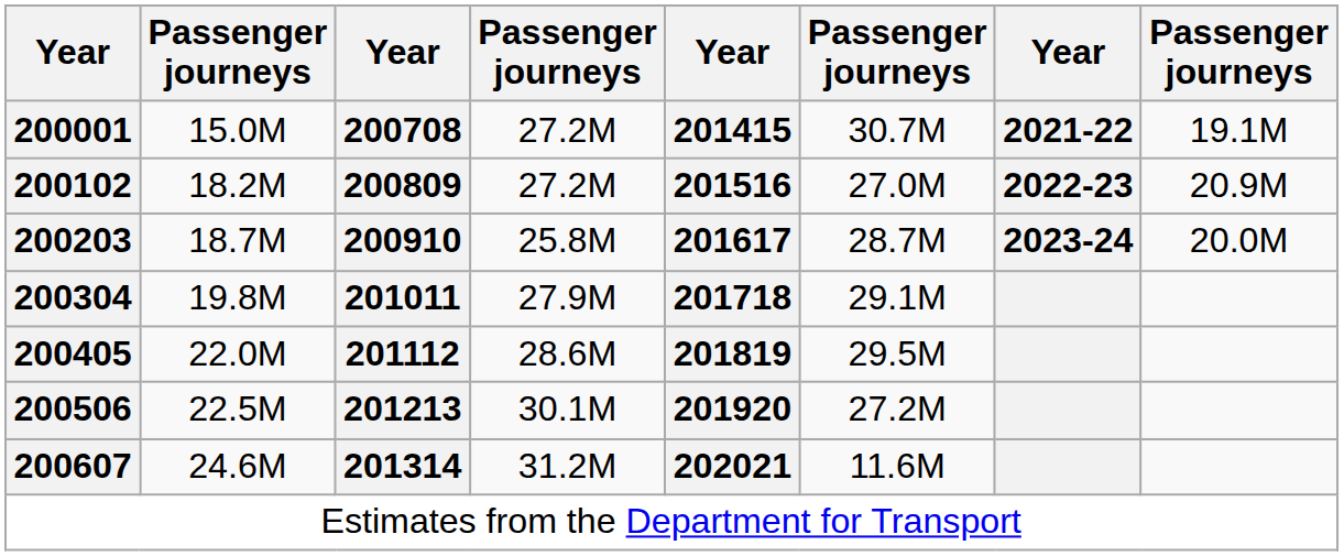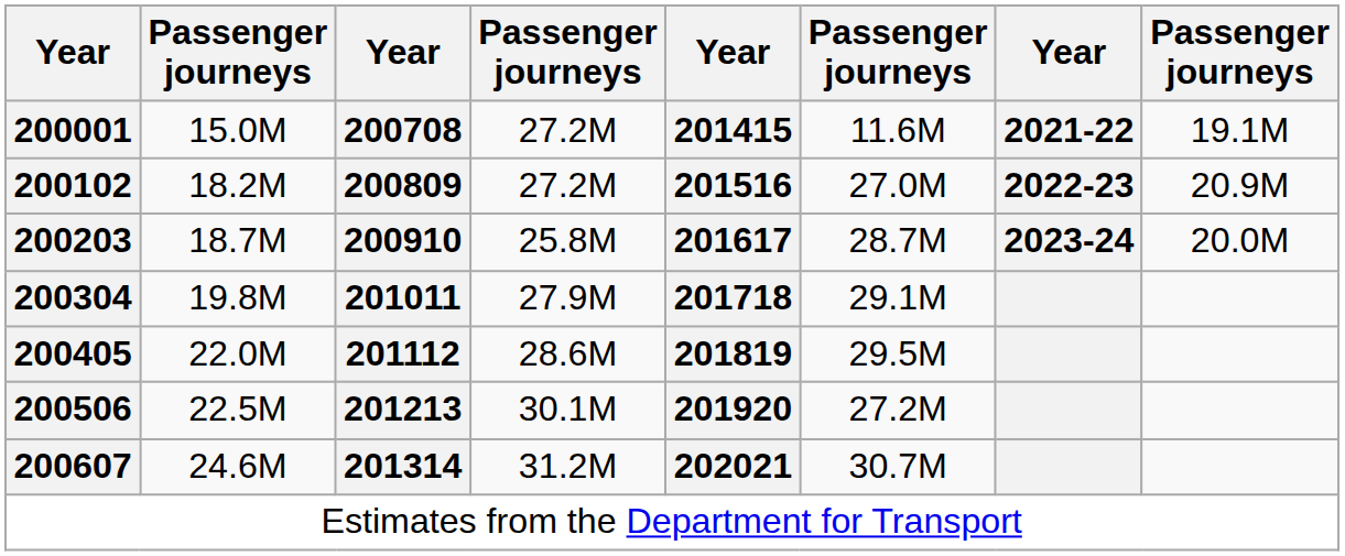200001 | column 6: 30.7M -> 11.6M
200607 | column 6: 11.6M -> 30.7M
